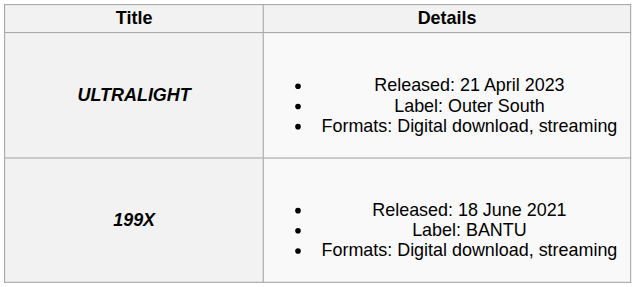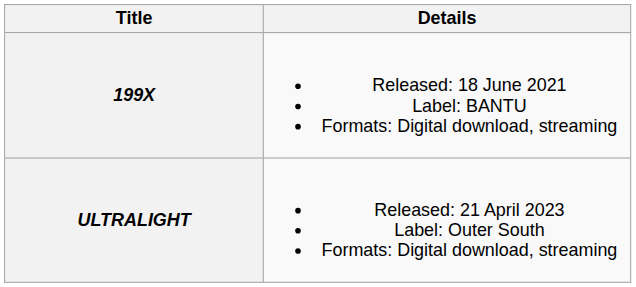rows swapped: 199X <-> ULTRALIGHT
